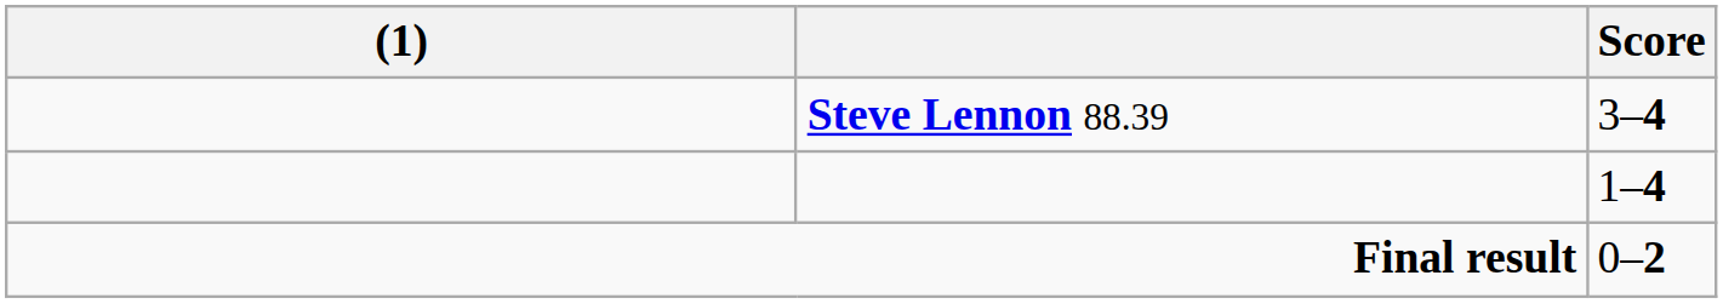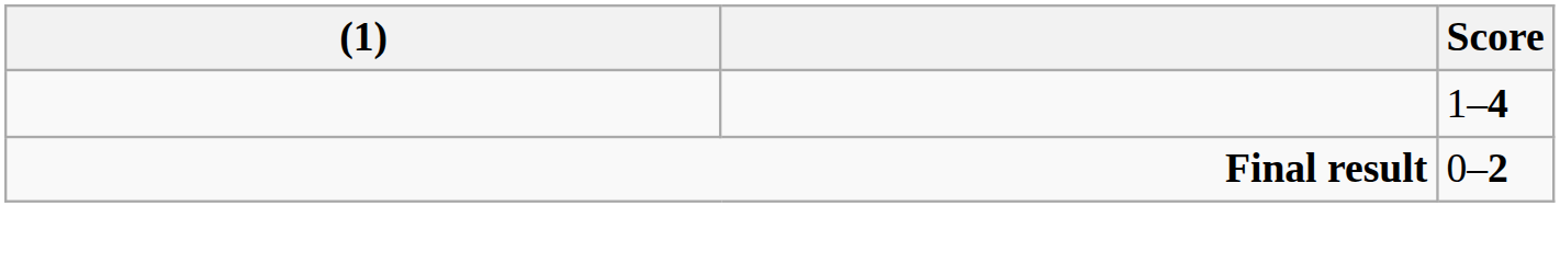- row: Steve Lennon 88.39 | 3–4
